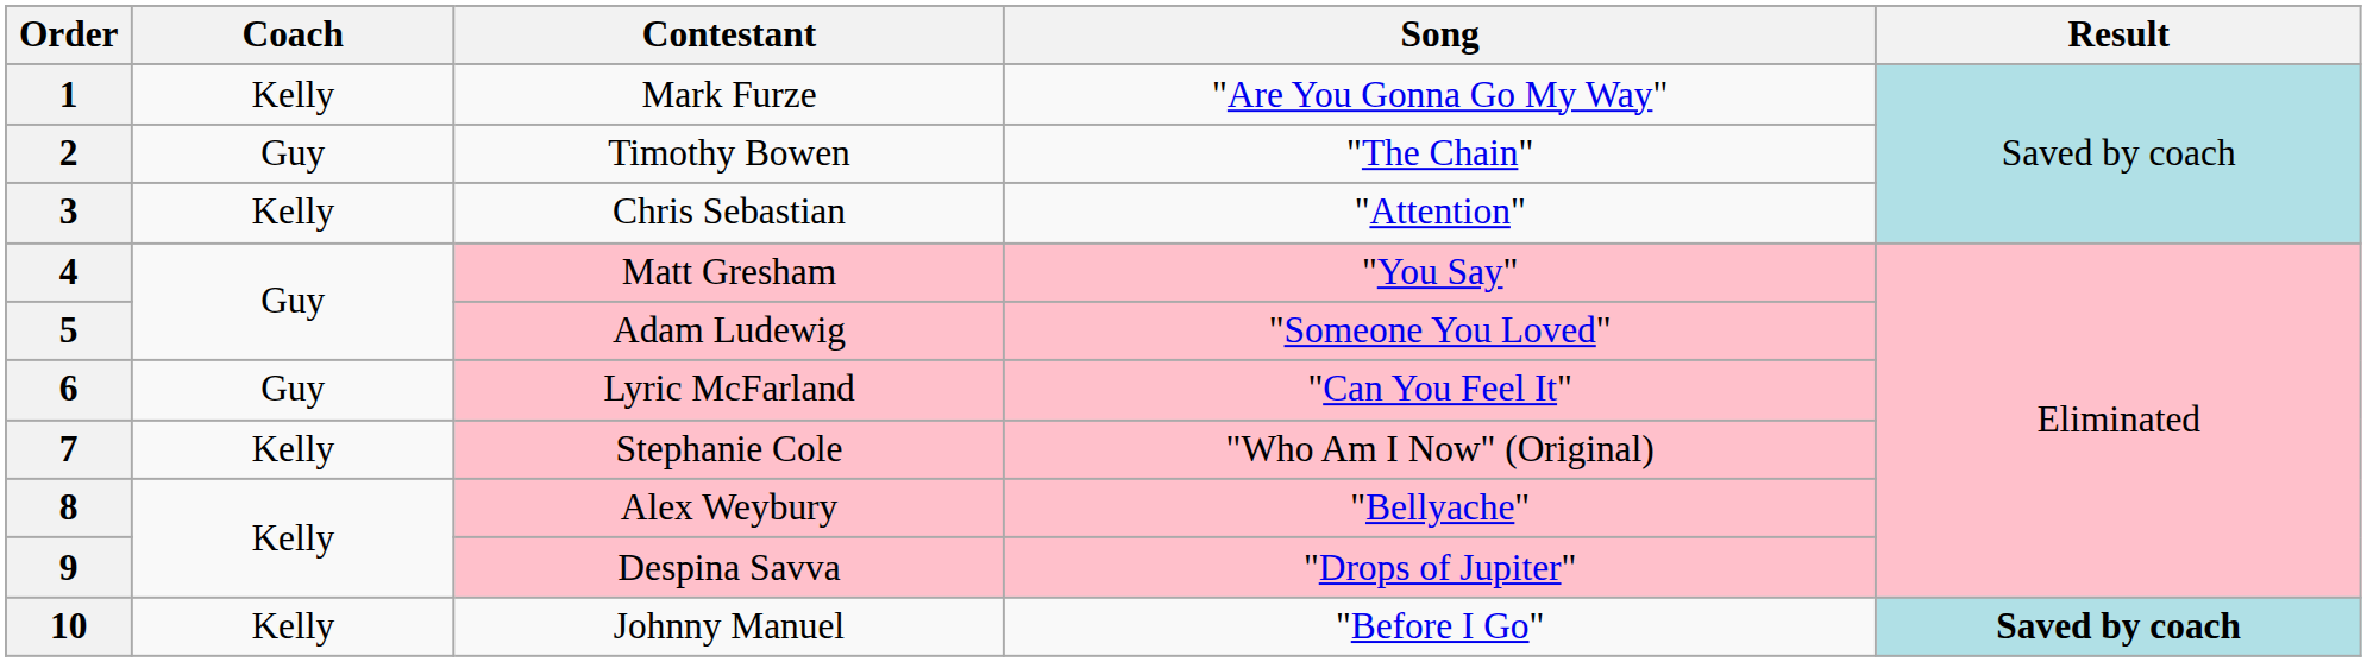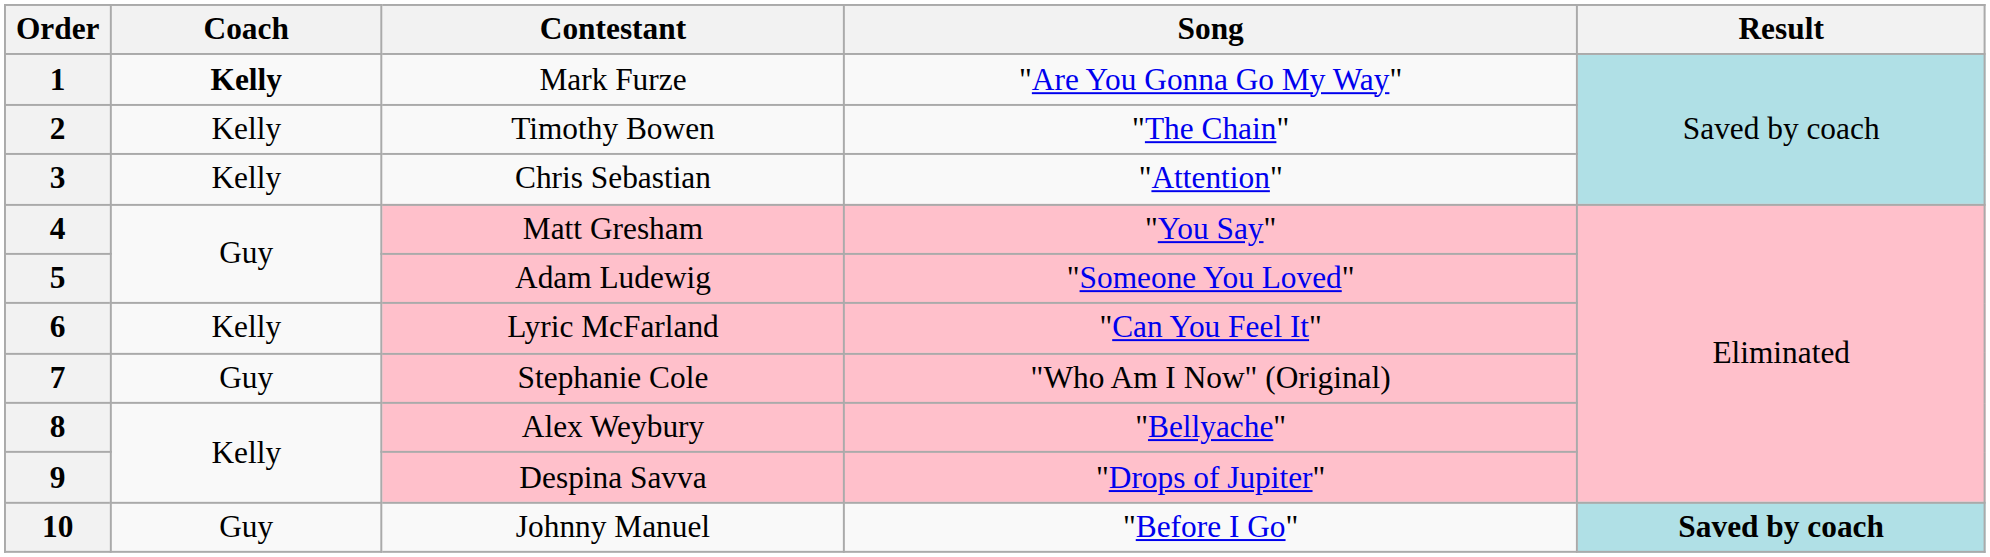1 | Coach: normal -> bold
2 | Coach: Guy -> Kelly
6 | Coach: Guy -> Kelly
7 | Coach: Kelly -> Guy
10 | Coach: Kelly -> Guy
